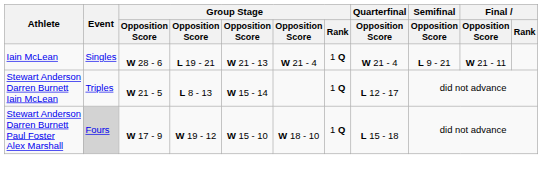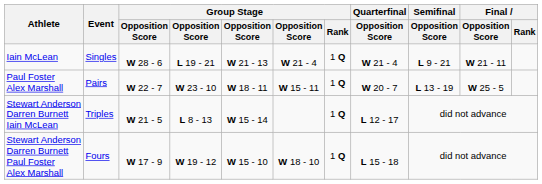+ row: Paul Foster Alex Marshall | Pairs | W 22 - 7 | W 23 - 10 | W 18 - 11 | W 15 - 11 | 1 Q | W 20 - 7 | L 13 - 19 | W 25 - 5
Stewart Anderson Darren Burnett Paul Foster Alex Marshall | Event: lightgrey background -> no background
